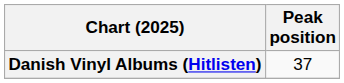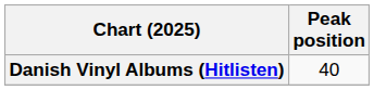Danish Vinyl Albums (Hitlisten) | Peak position: 37 -> 40
